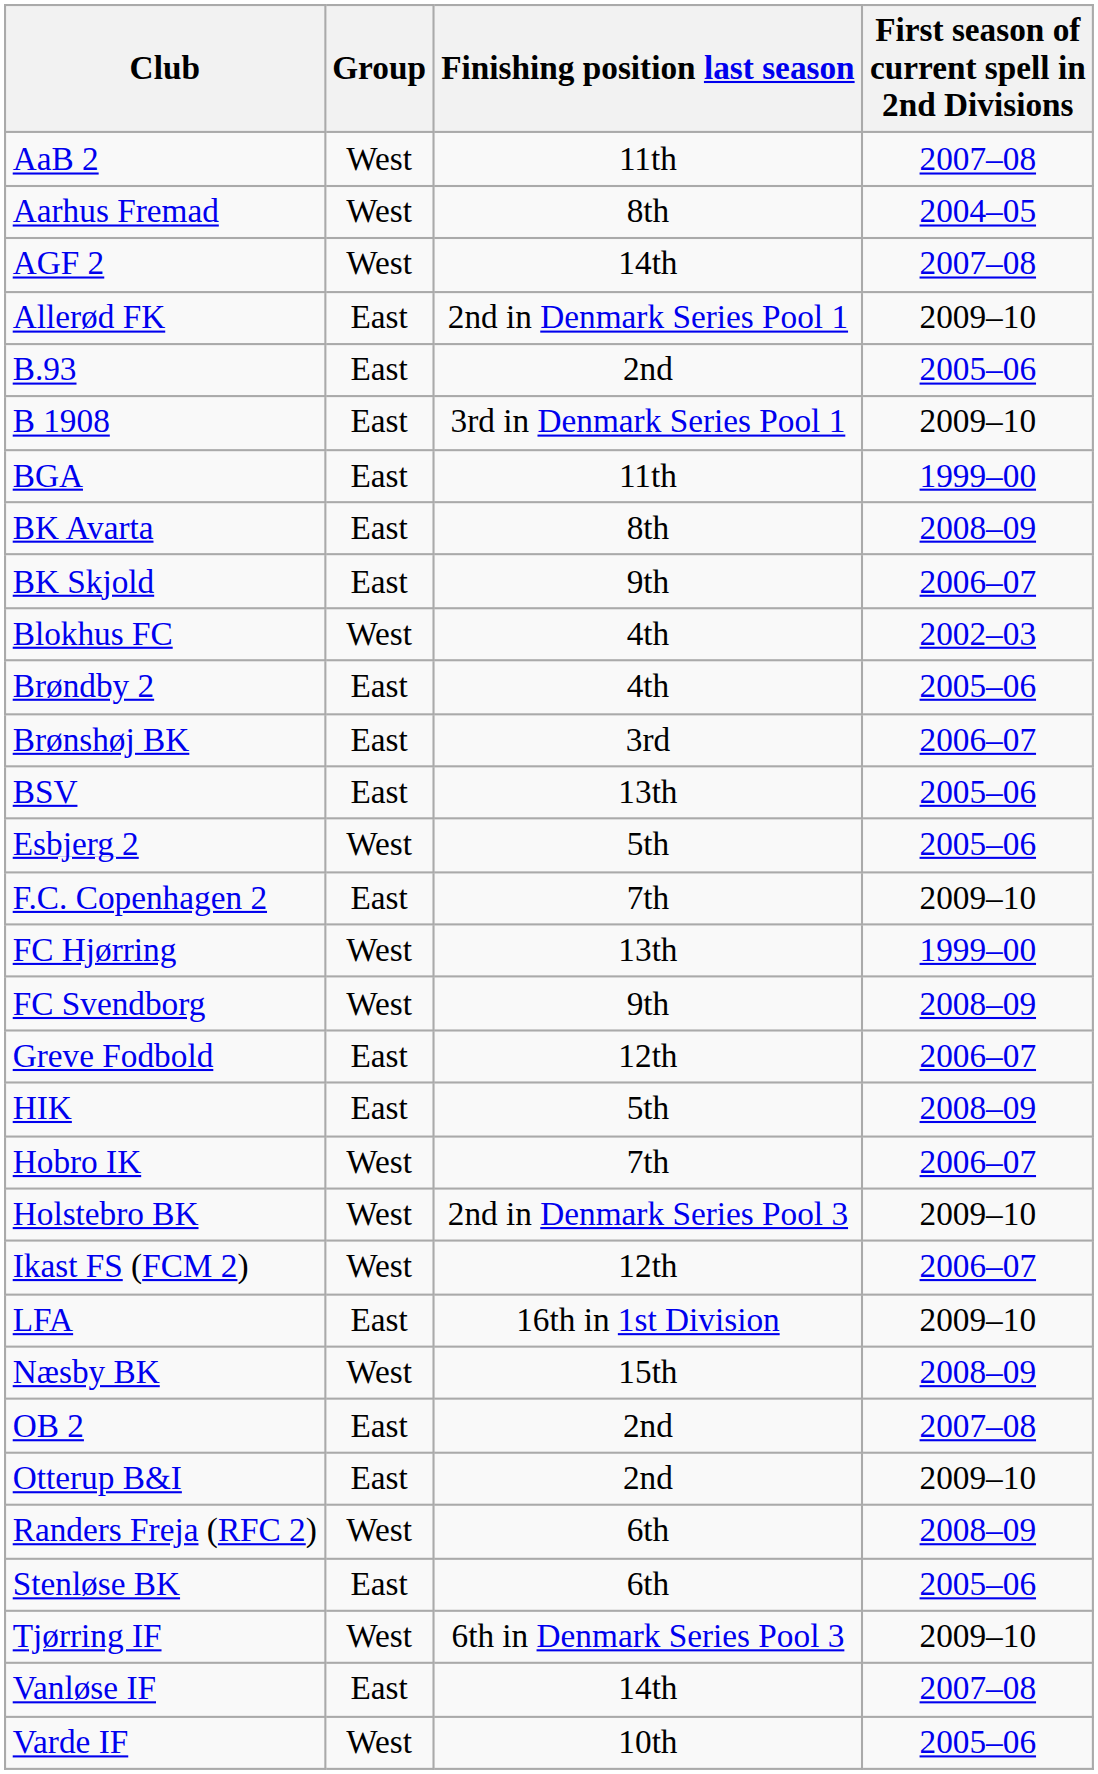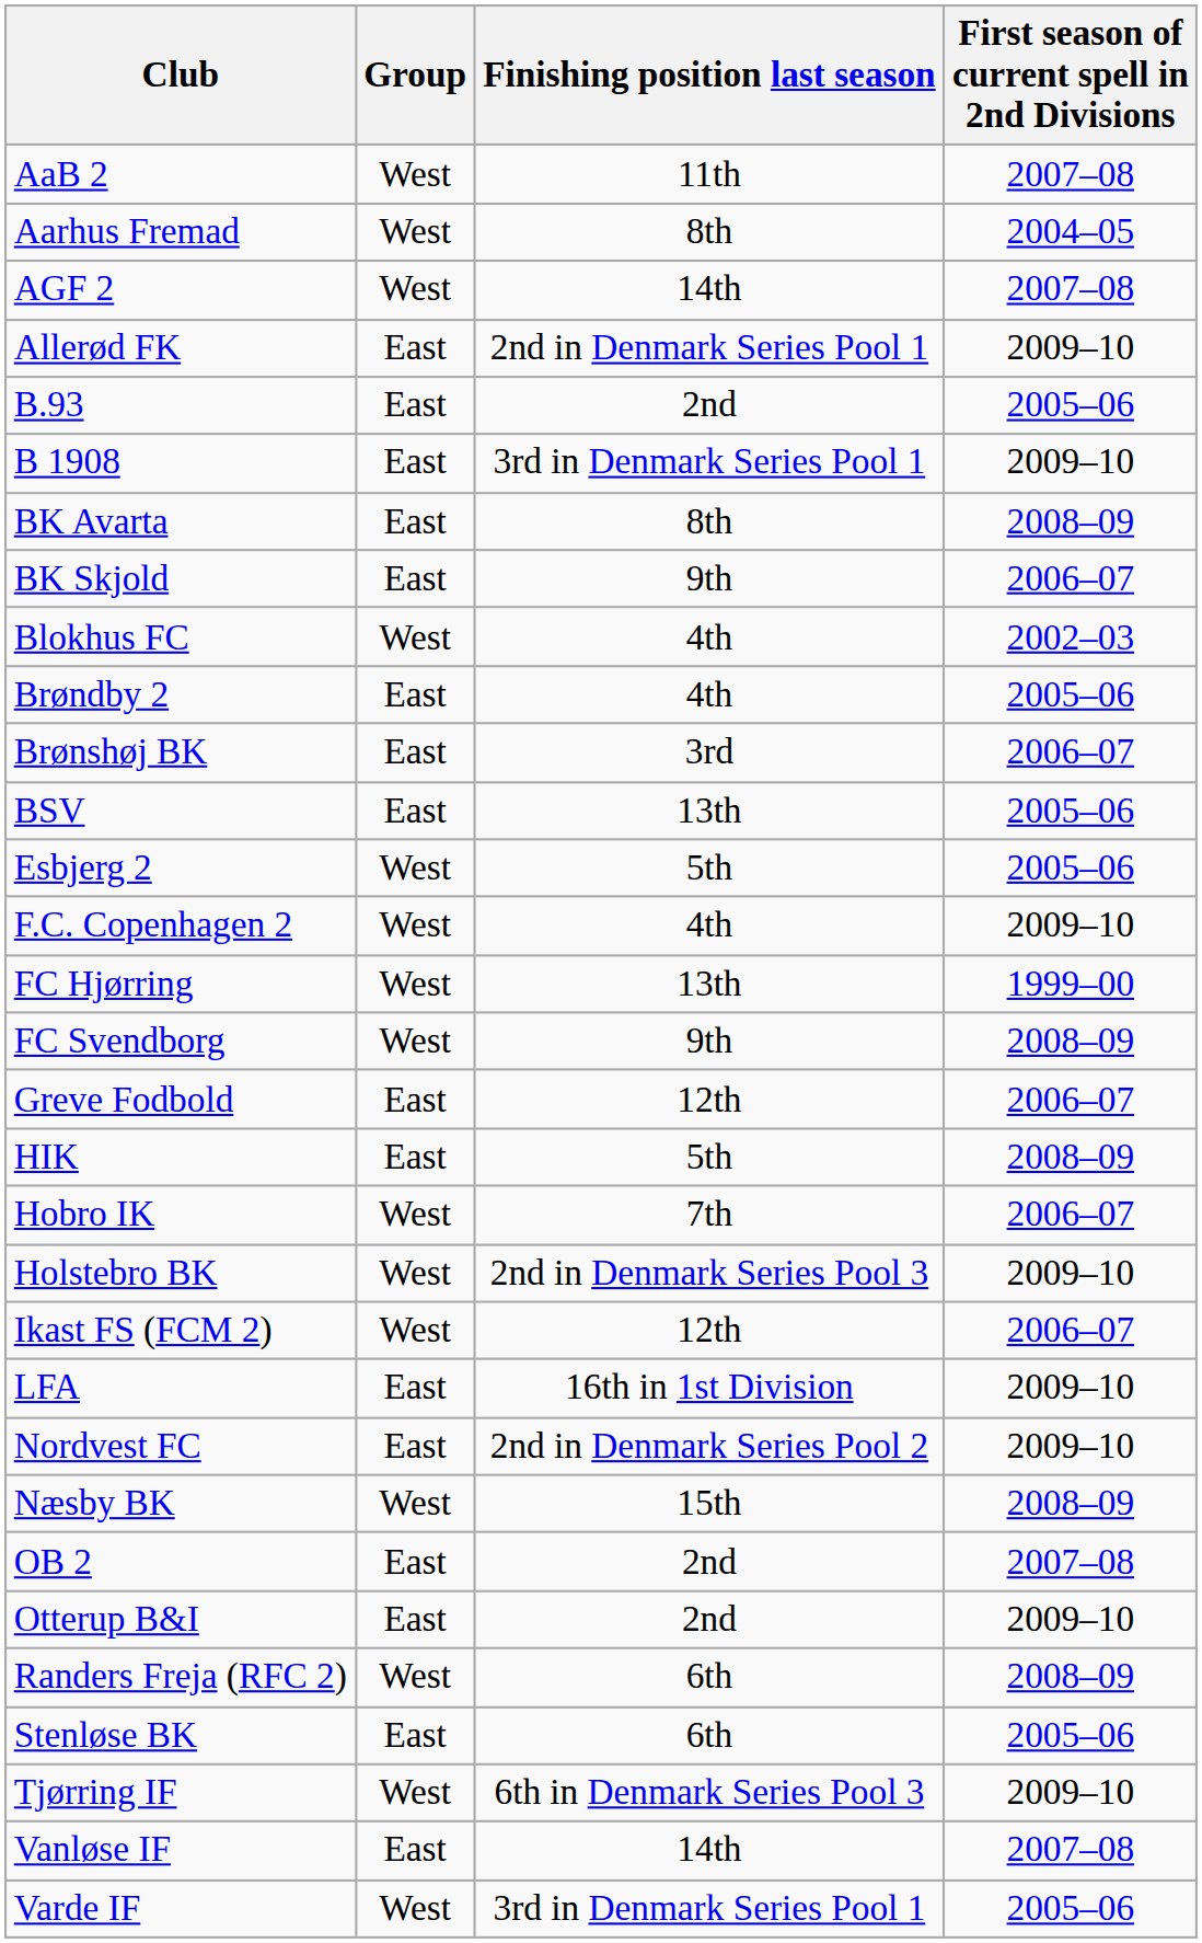- row: BGA | East | 11th | 1999–00
F.C. Copenhagen 2 | Group: East -> West
F.C. Copenhagen 2 | Finishing position last season: 7th -> 4th
+ row: Nordvest FC | East | 2nd in Denmark Series Pool 2 | 2009–10
Varde IF | Finishing position last season: 10th -> 3rd in Denmark Series Pool 1
